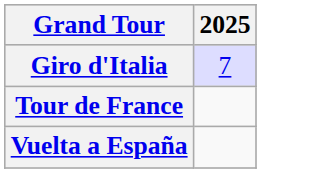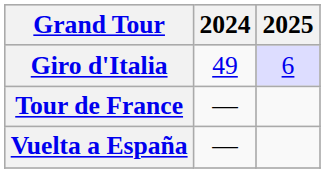+ column: 2024 | 49 | — | —
Giro d'Italia | 2025: 7 -> 6
